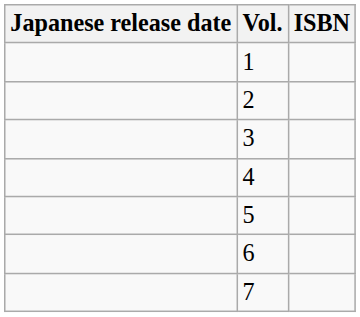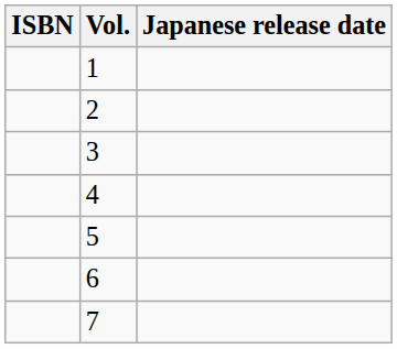columns swapped: Japanese release date <-> ISBN
